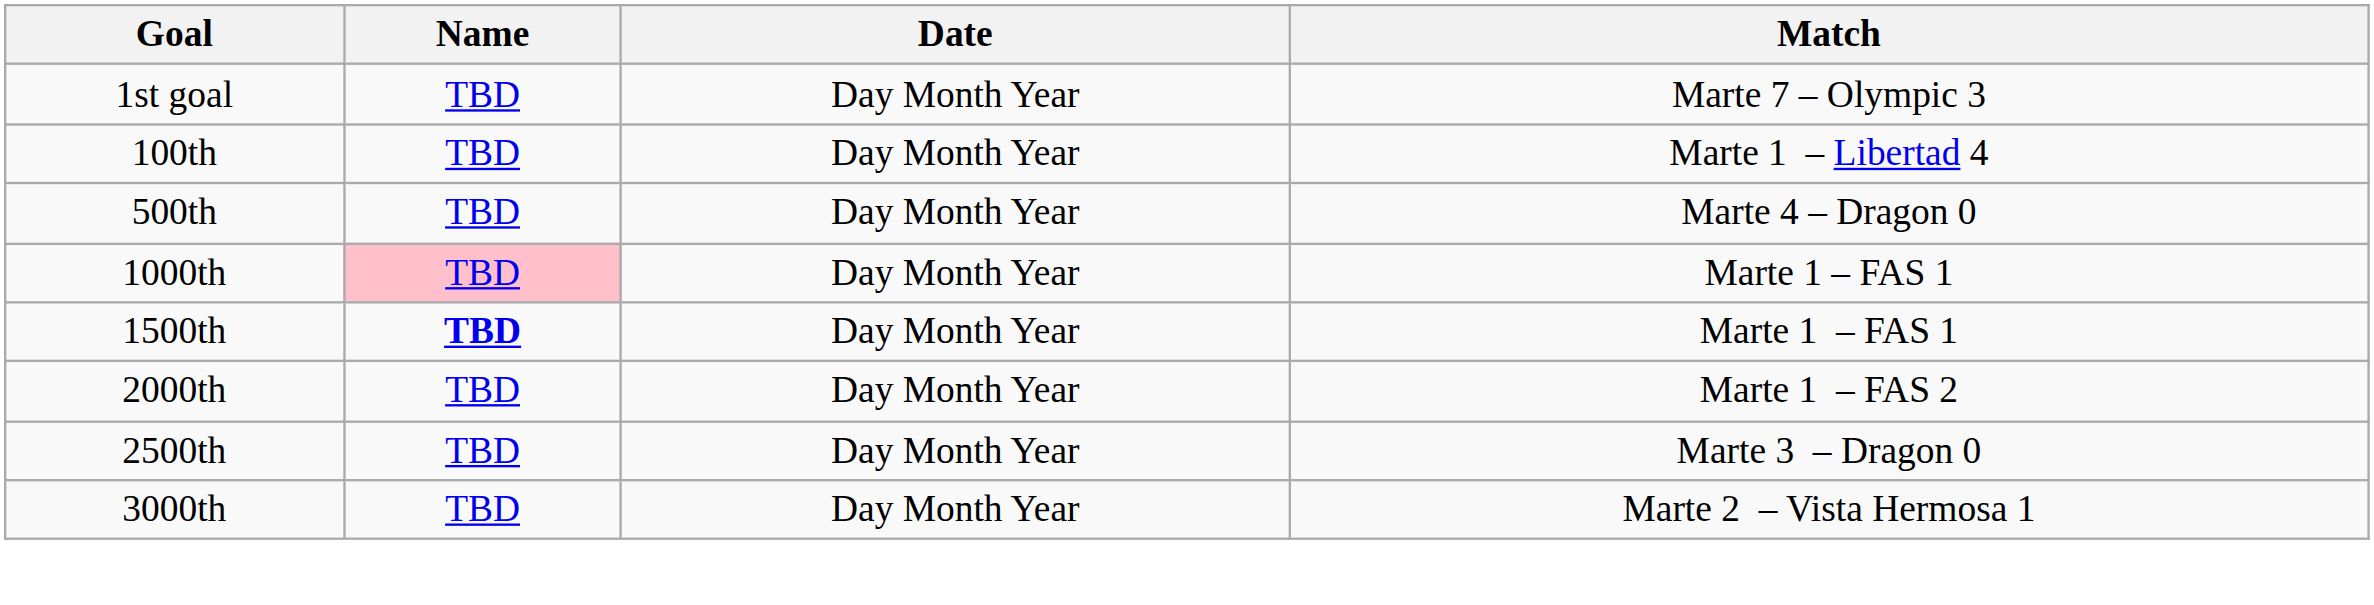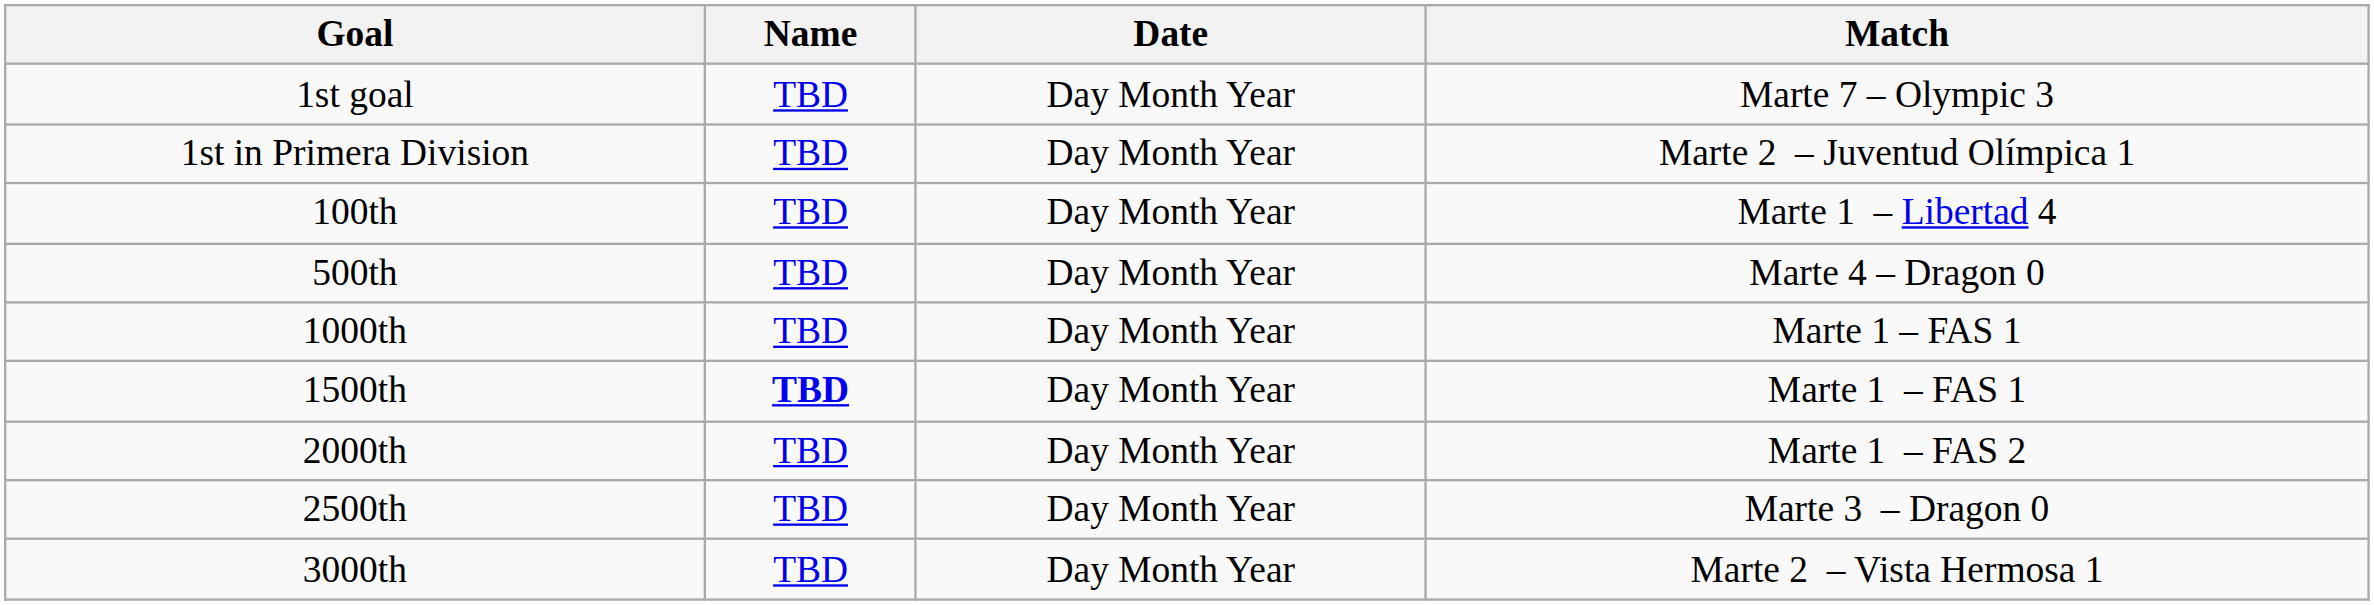+ row: 1st in Primera Division | TBD | Day Month Year | Marte 2 – Juventud Olímpica 1
1000th | Name: pink background -> no background
